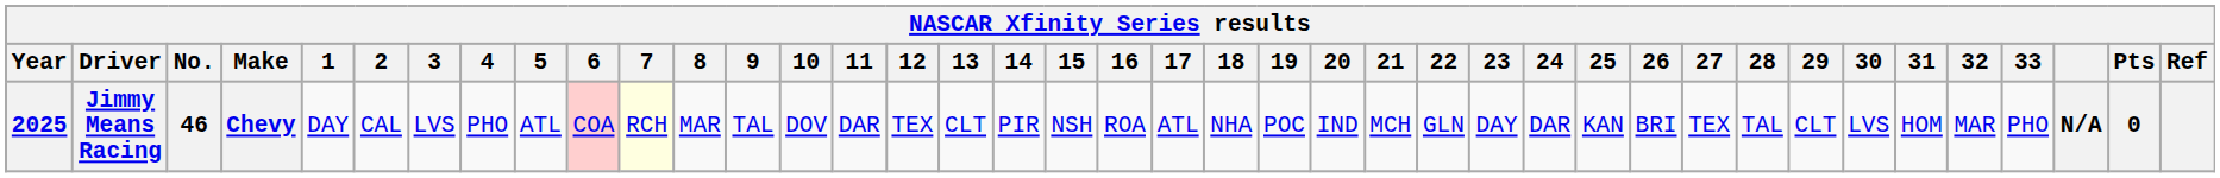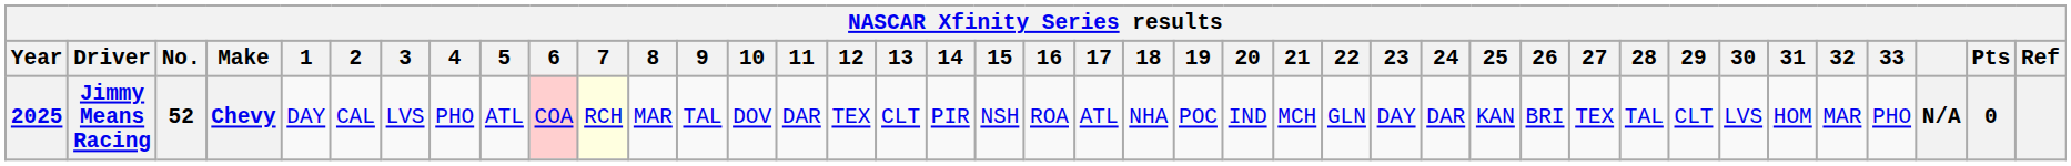Jimmy Means Racing | No.: 46 -> 52
